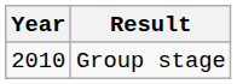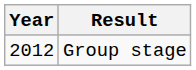Group stage | Year: 2010 -> 2012
